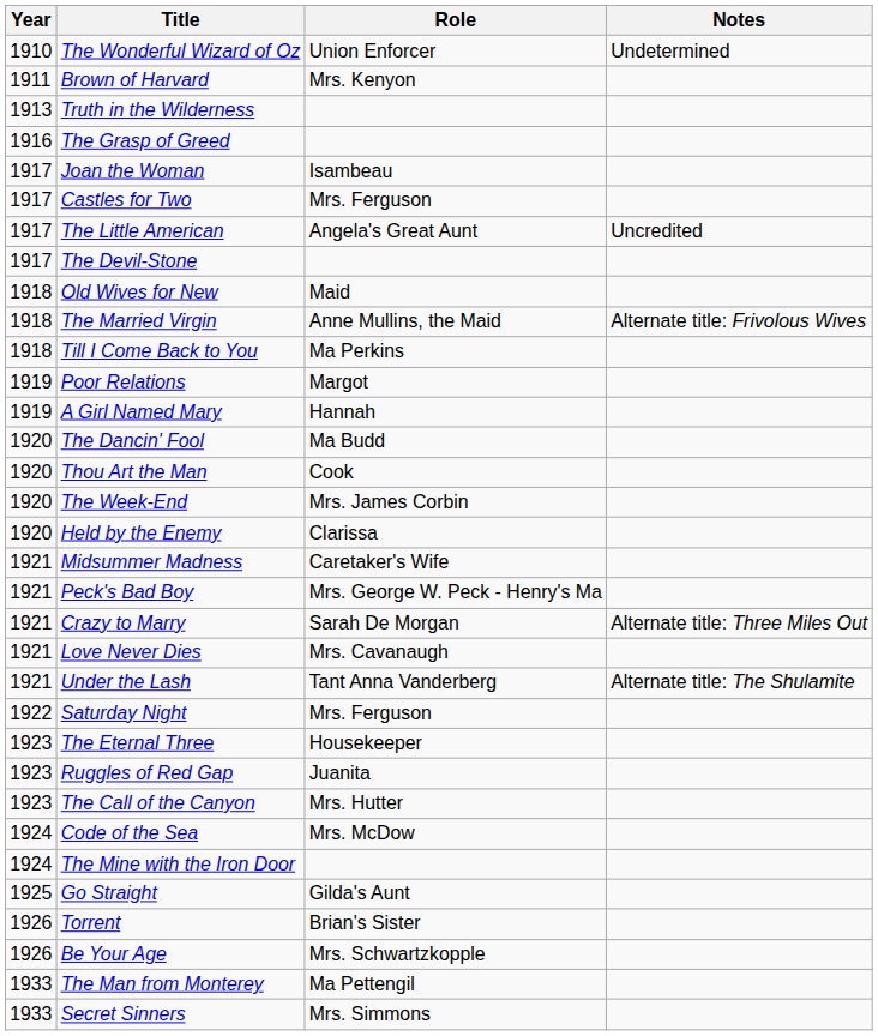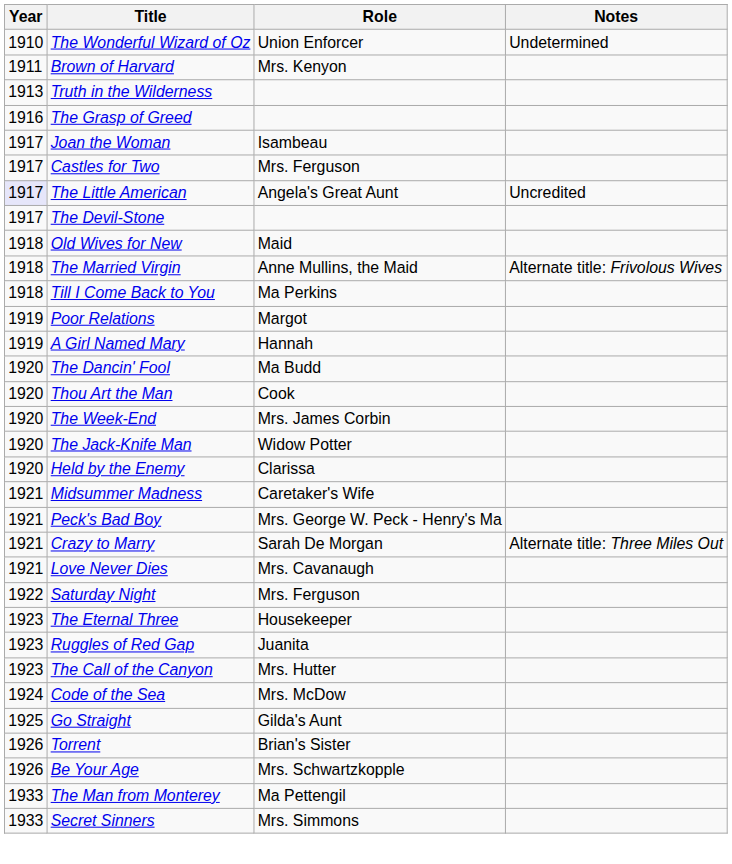The Little American | Year: no background -> lavender background
+ row: 1920 | The Jack-Knife Man | Widow Potter
- row: 1921 | Under the Lash | Tant Anna Vanderberg | Alternate title: The Shulamite
- row: 1924 | The Mine with the Iron Door
